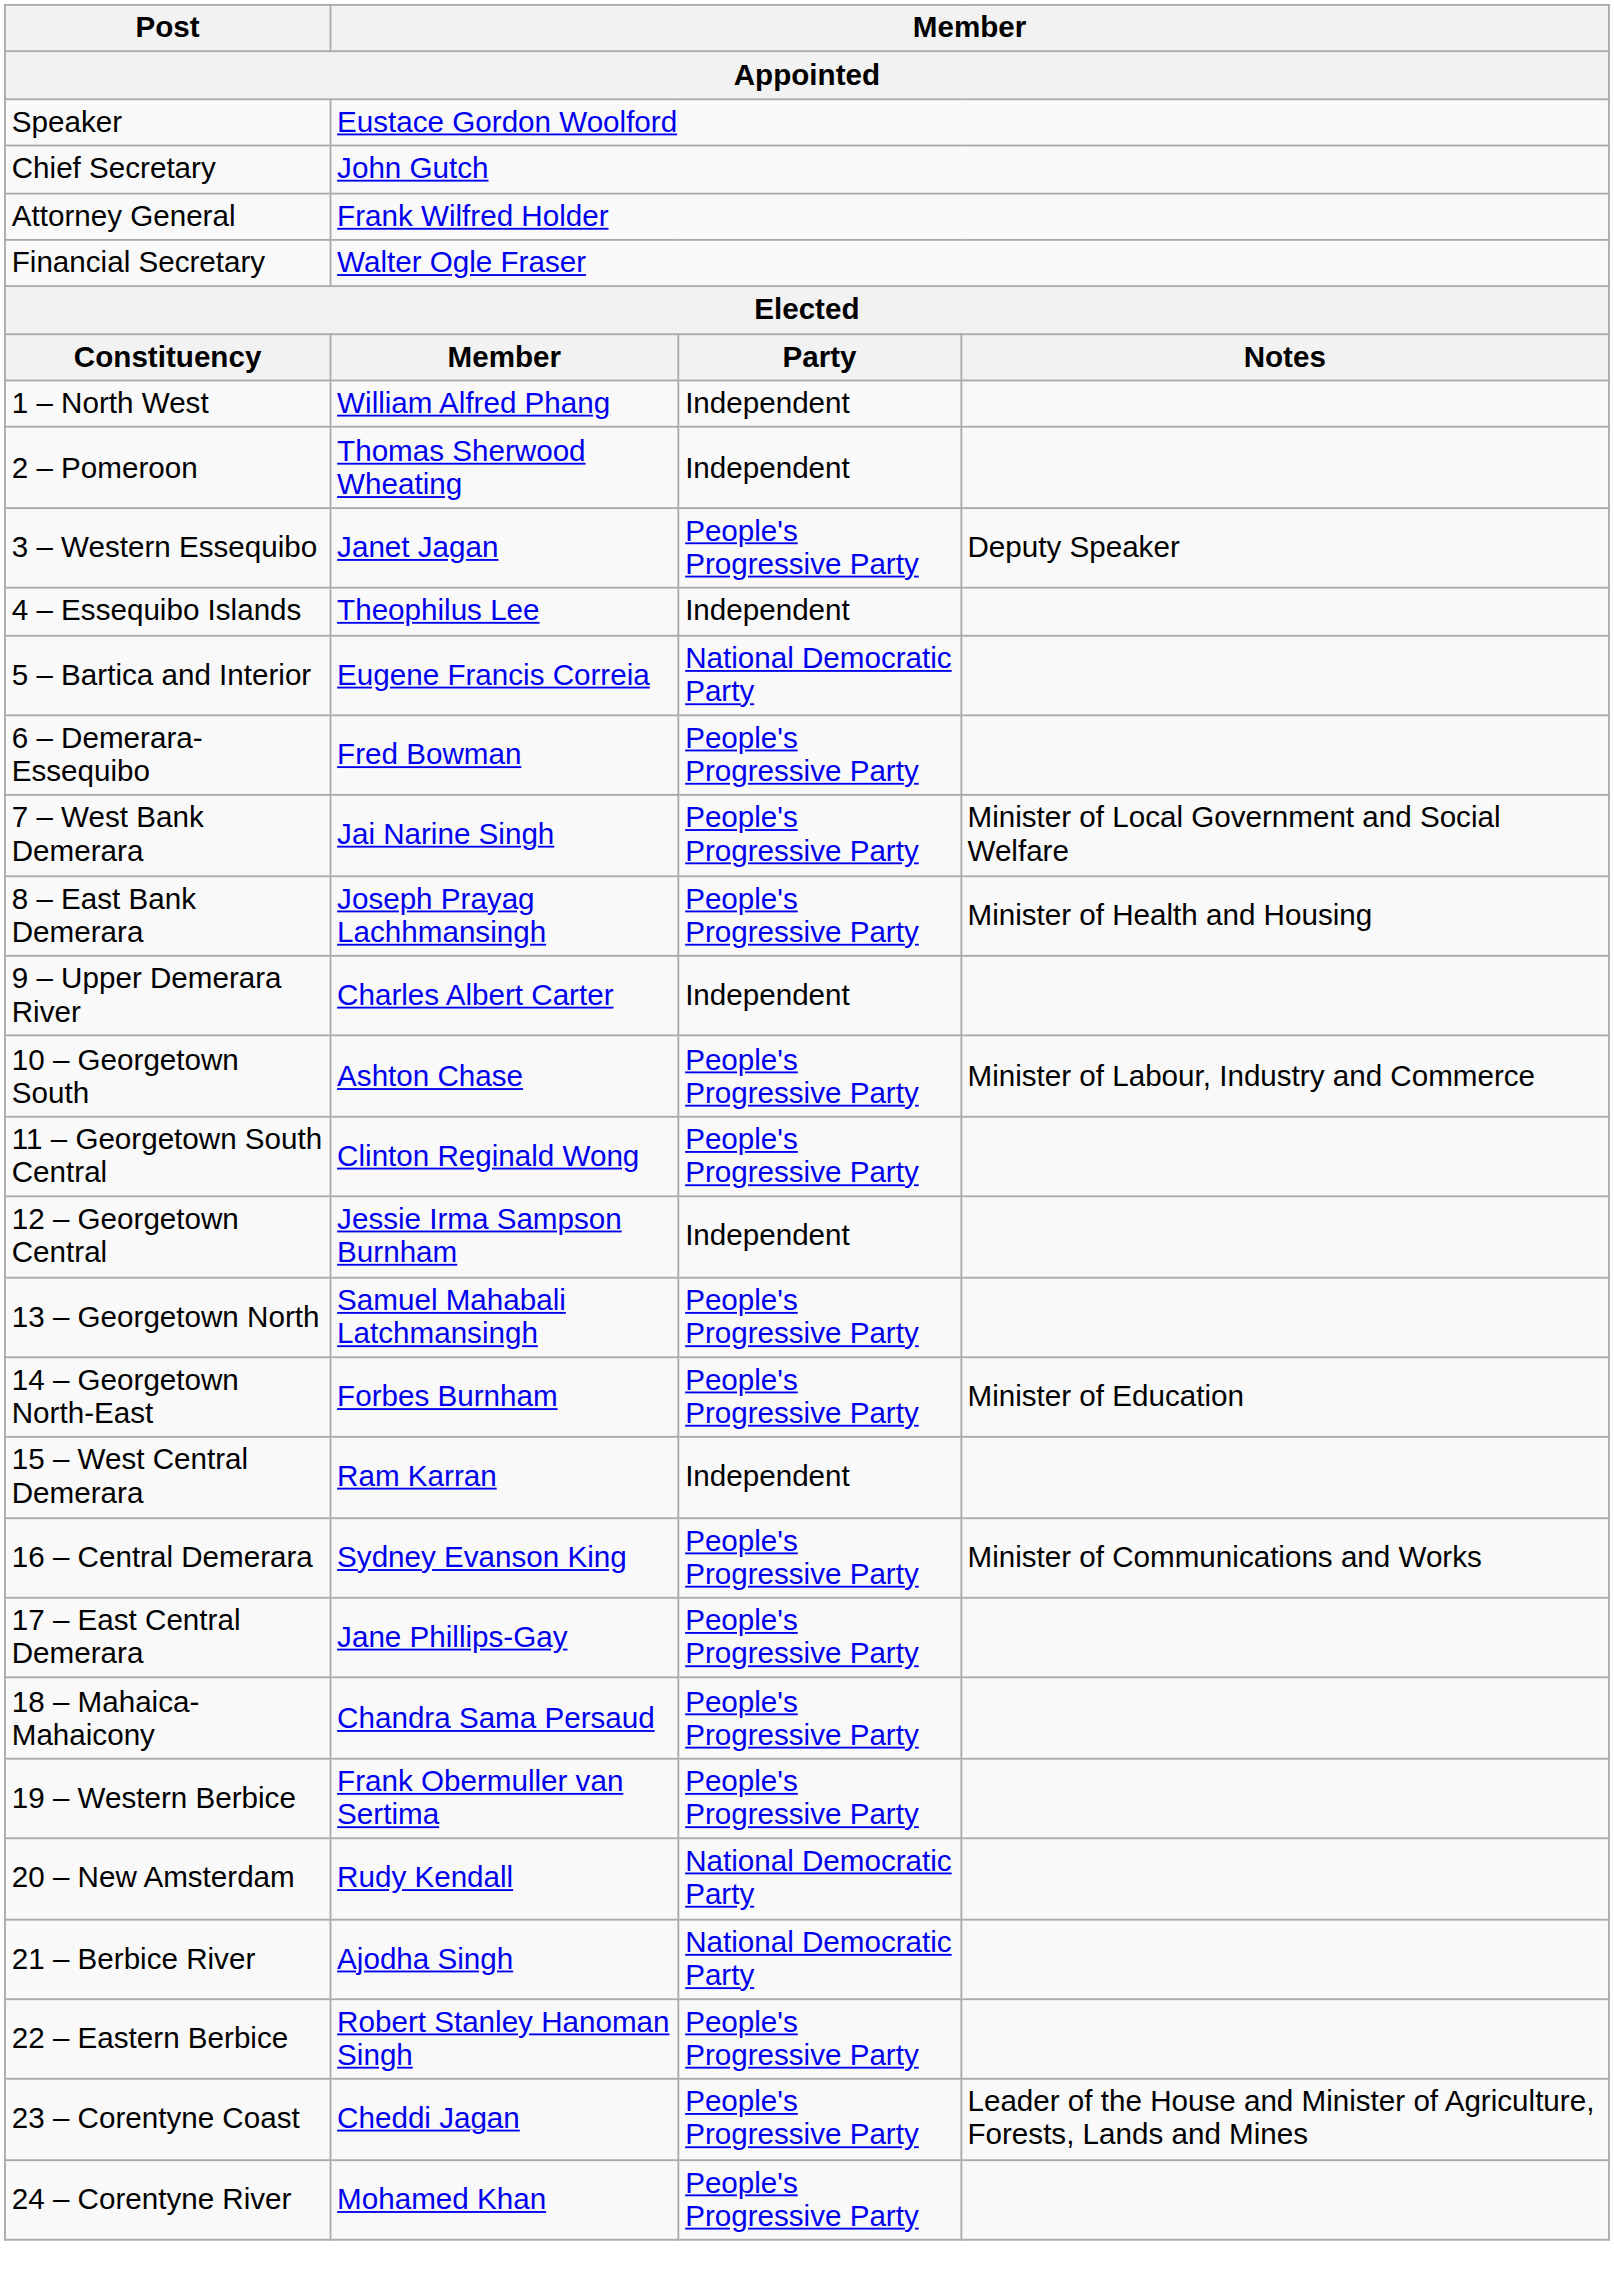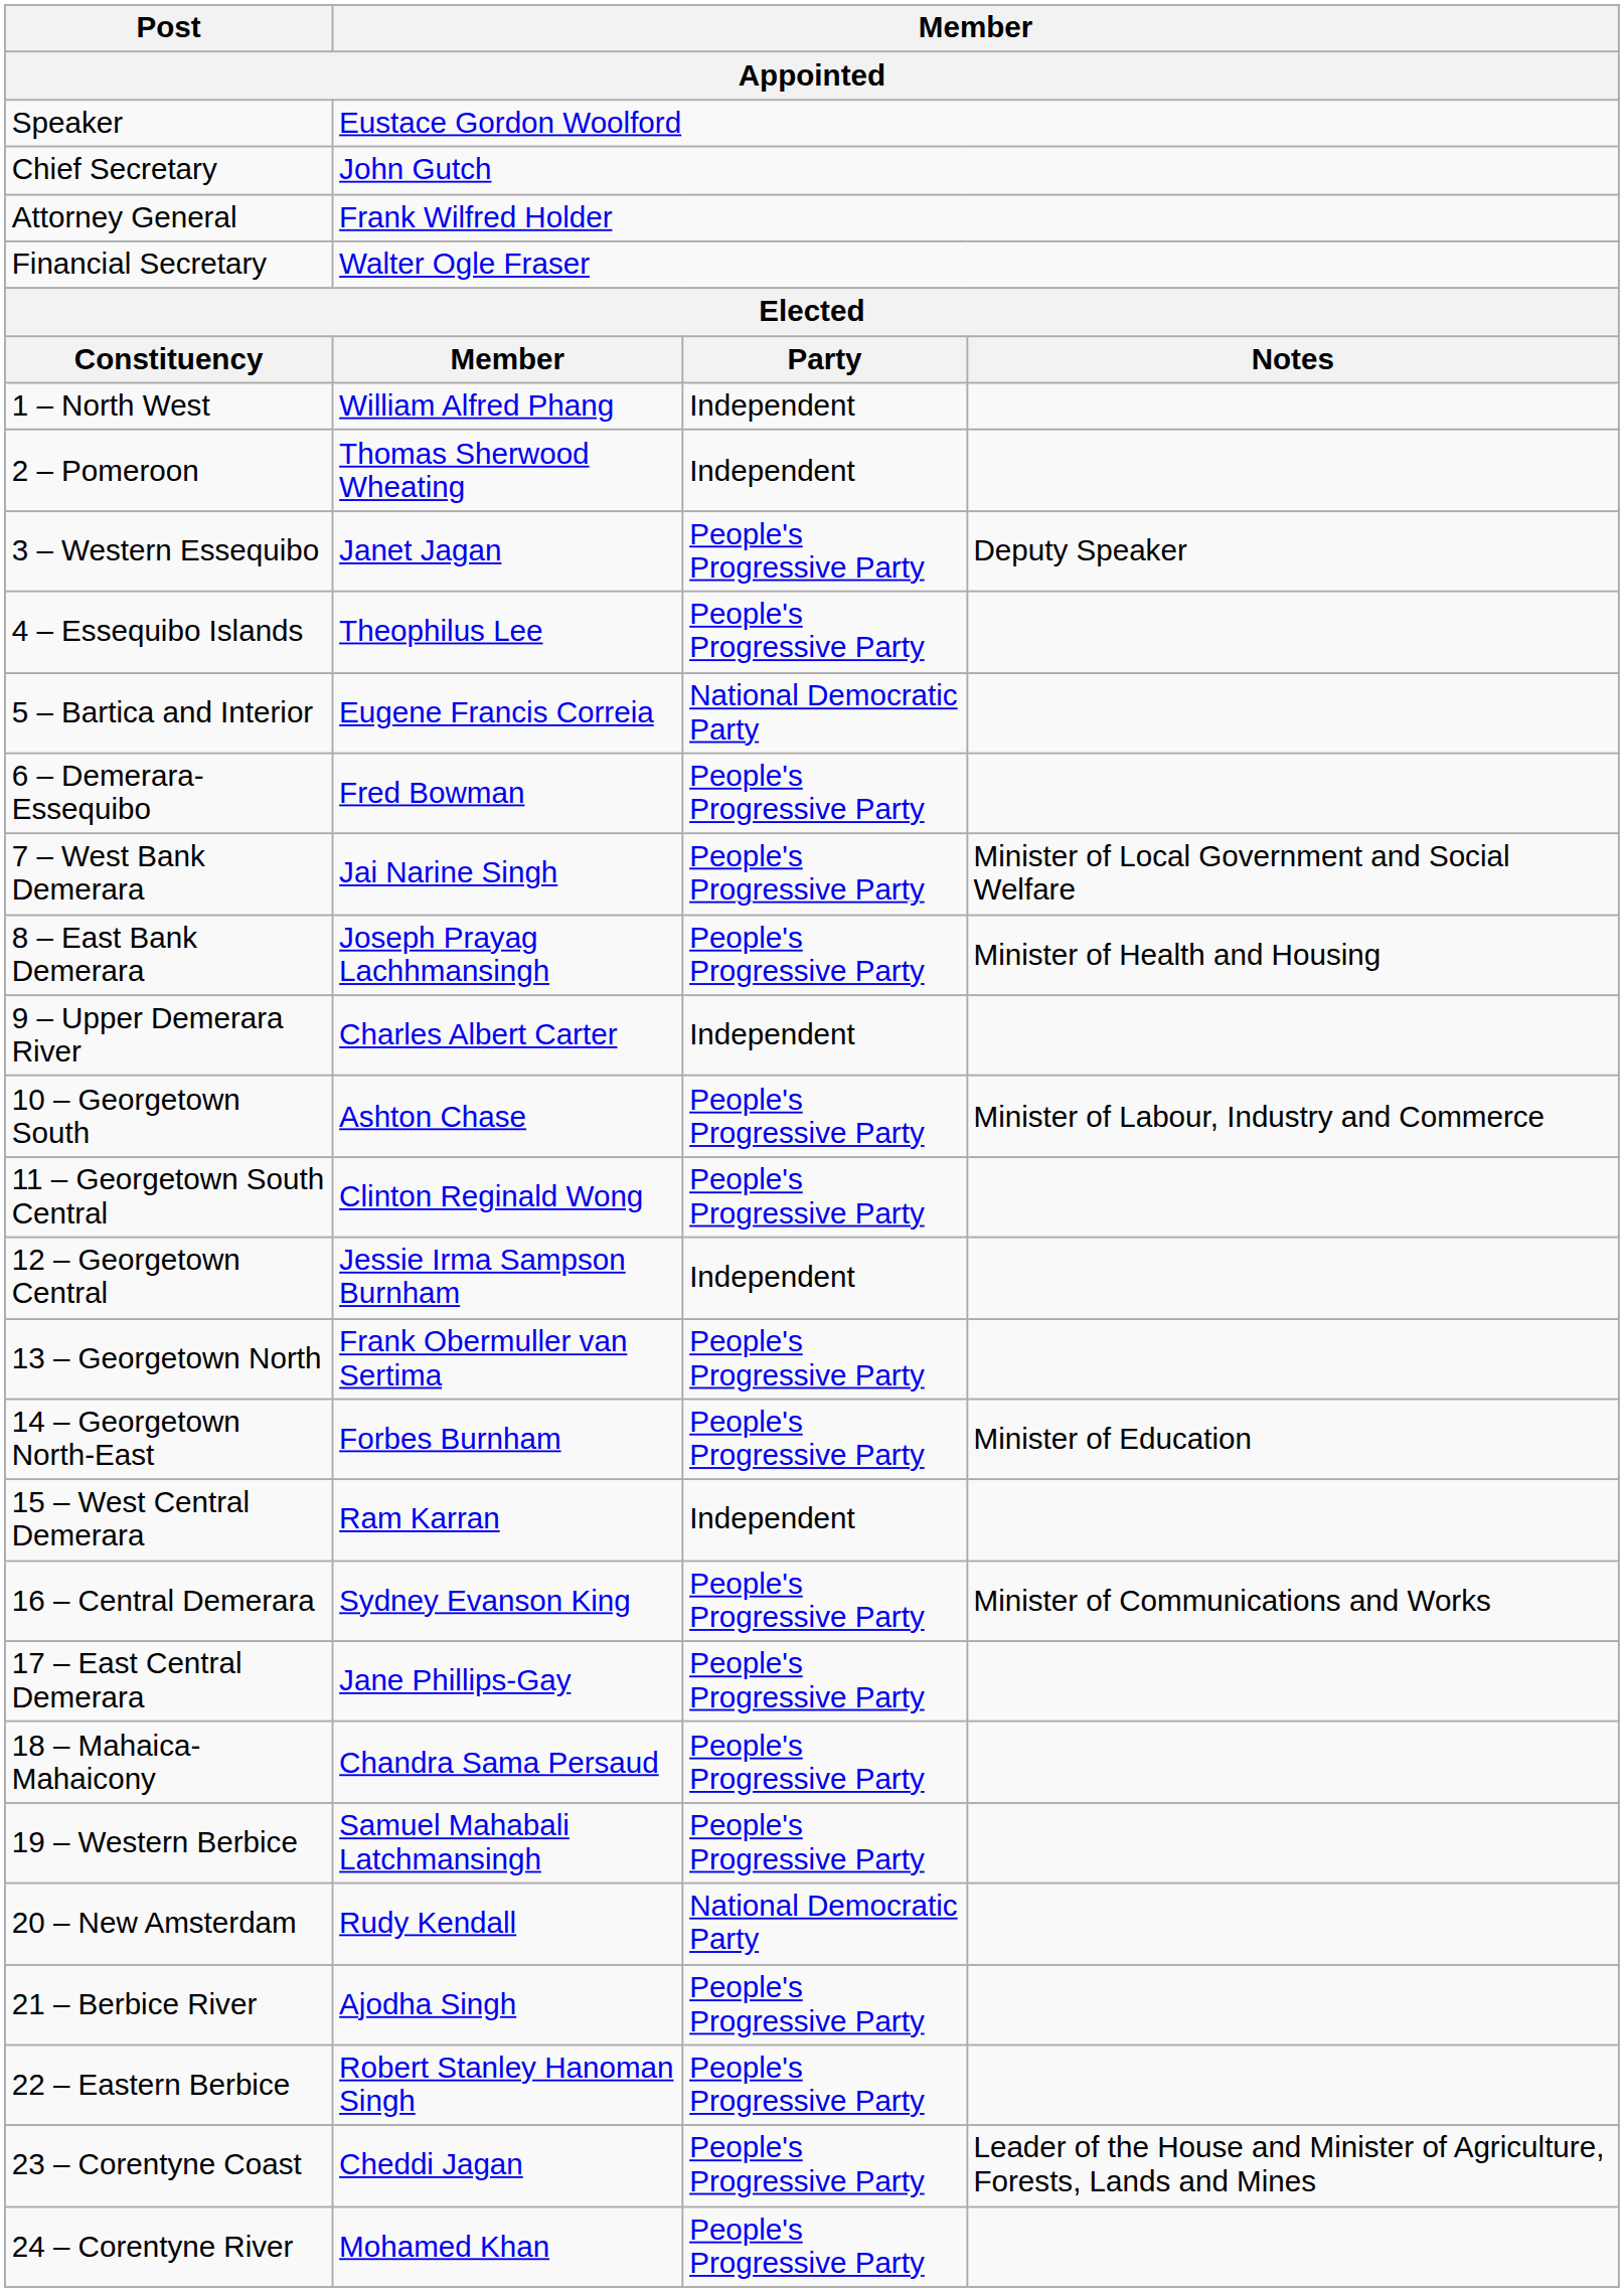4 – Essequibo Islands | column 3: Independent -> People's Progressive Party
13 – Georgetown North | column 2: Samuel Mahabali Latchmansingh -> Frank Obermuller van Sertima
19 – Western Berbice | column 2: Frank Obermuller van Sertima -> Samuel Mahabali Latchmansingh
21 – Berbice River | column 3: National Democratic Party -> People's Progressive Party
